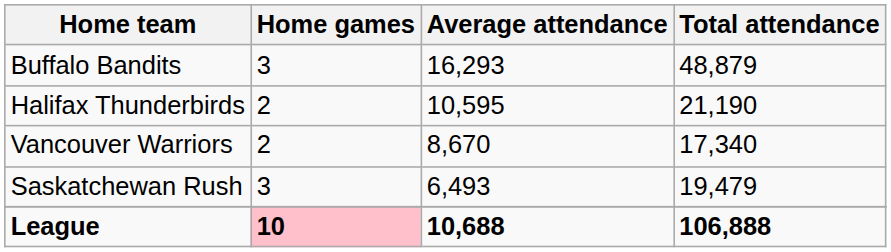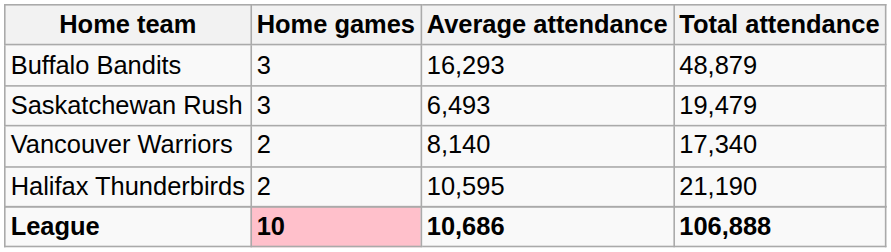rows swapped: Halifax Thunderbirds <-> Saskatchewan Rush
Vancouver Warriors | Average attendance: 8,670 -> 8,140
League | Average attendance: 10,688 -> 10,686
